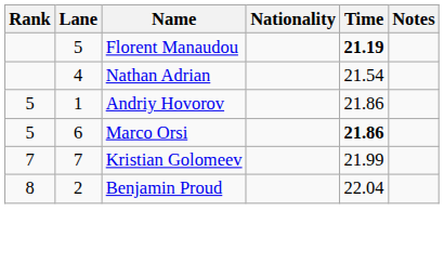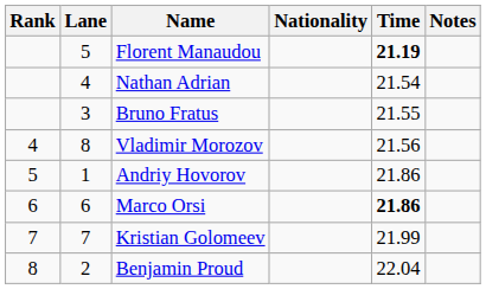+ row: 3 | Bruno Fratus | 21.55
+ row: 4 | 8 | Vladimir Morozov | 21.56
Marco Orsi | Rank: 5 -> 6
